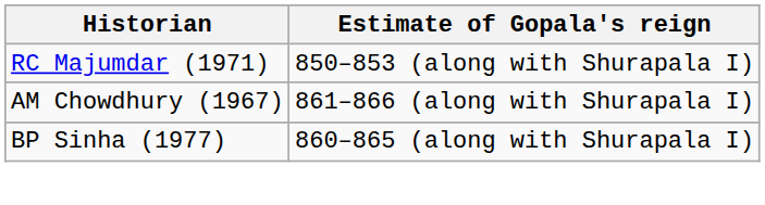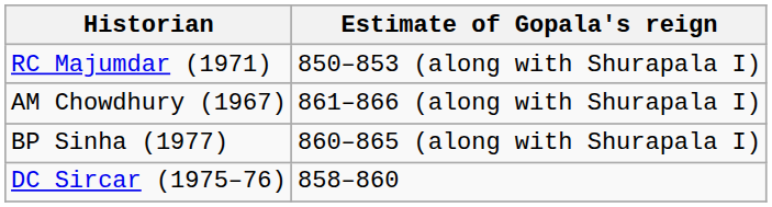+ row: DC Sircar (1975–76) | 858–860
